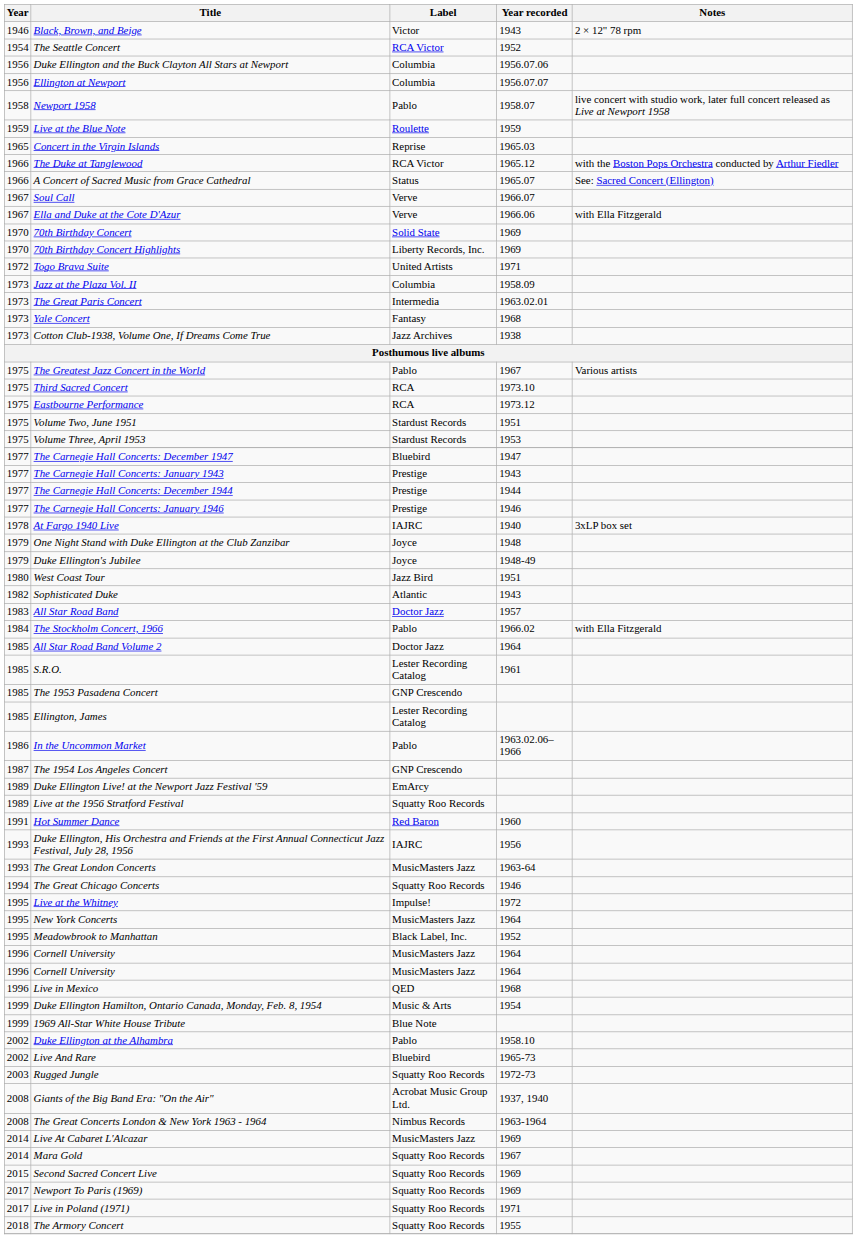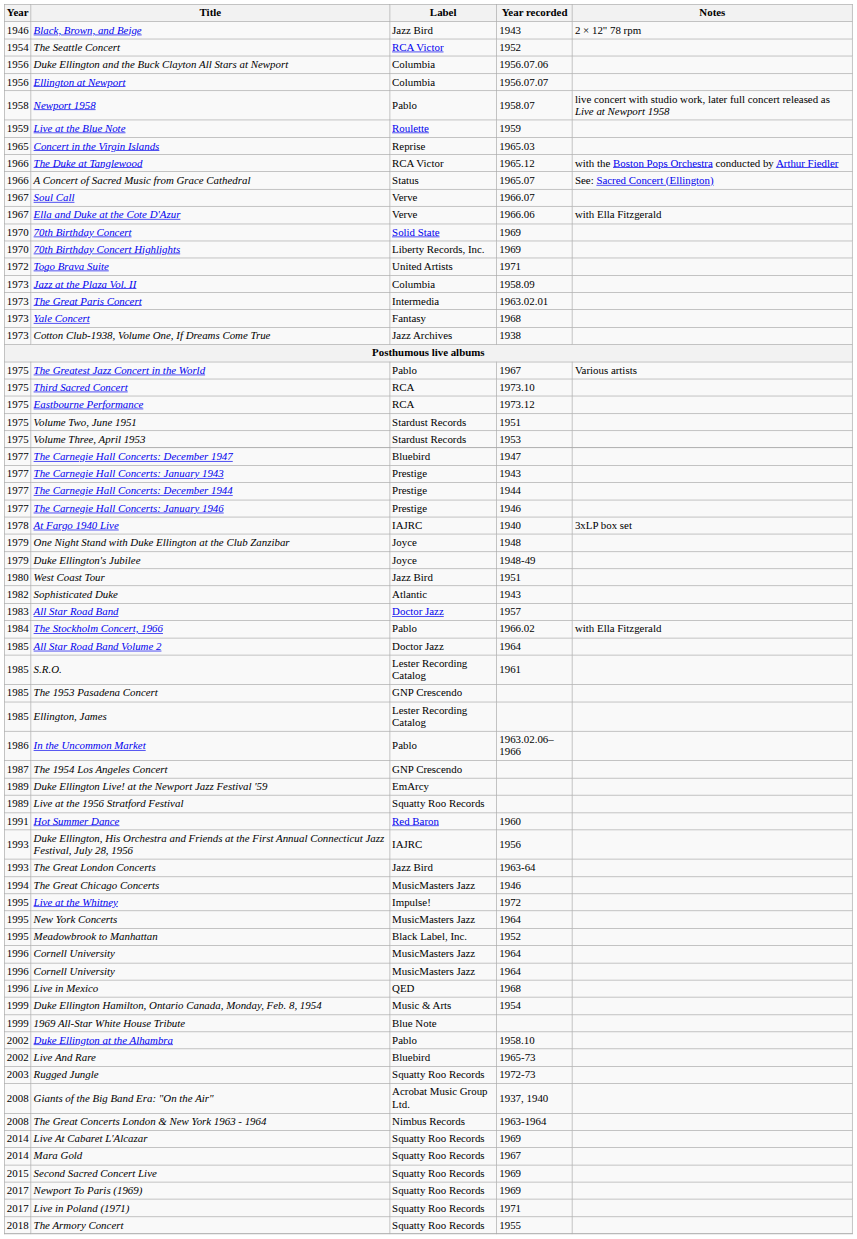Black, Brown, and Beige | Label: Victor -> Jazz Bird
The Great London Concerts | Label: MusicMasters Jazz -> Jazz Bird
The Great Chicago Concerts | Label: Squatty Roo Records -> MusicMasters Jazz
Live At Cabaret L'Alcazar | Label: MusicMasters Jazz -> Squatty Roo Records
